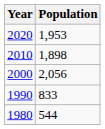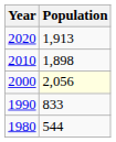2020 | Population: 1,953 -> 1,913
2000 | Population: no background -> lightyellow background
